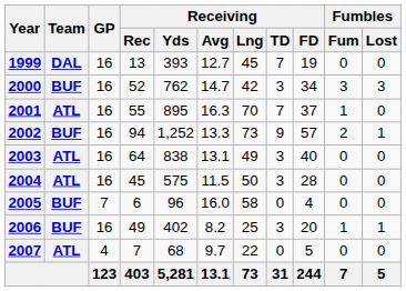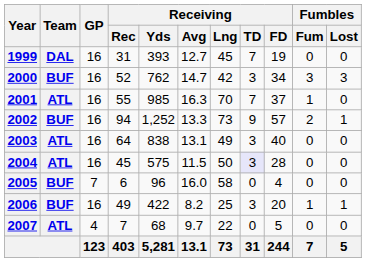1999 | Receiving / Rec: 13 -> 31
2001 | Receiving / Yds: 895 -> 985
2004 | Receiving / TD: no background -> lavender background
2006 | Receiving / Yds: 402 -> 422
